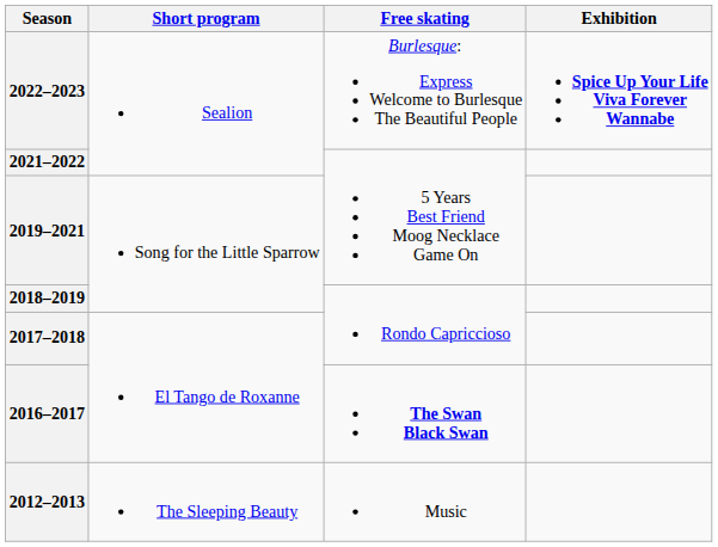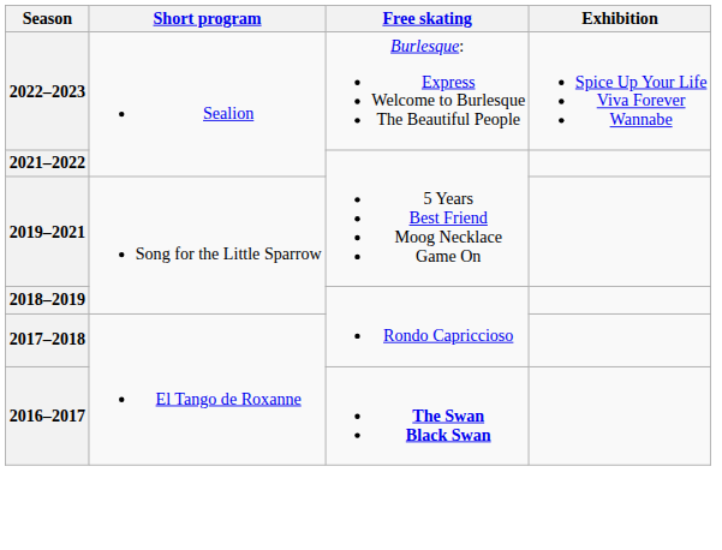2022–2023 | Exhibition: bold -> normal
- row: 2012–2013 | The Sleeping Beauty | Music
